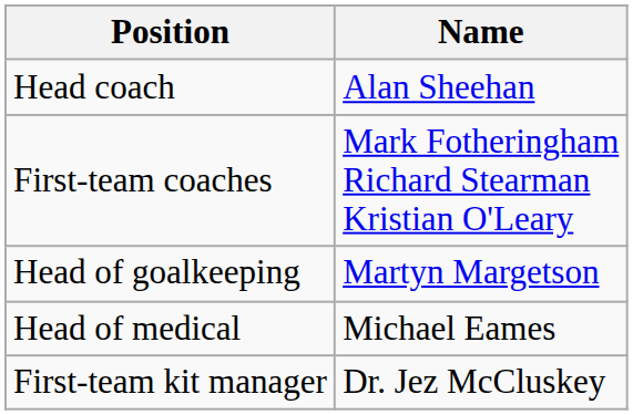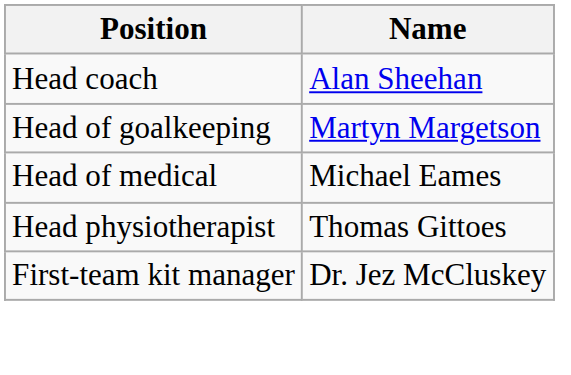- row: First-team coaches | Mark Fotheringham Richard Stearman Kristian O'Leary
+ row: Head physiotherapist | Thomas Gittoes
